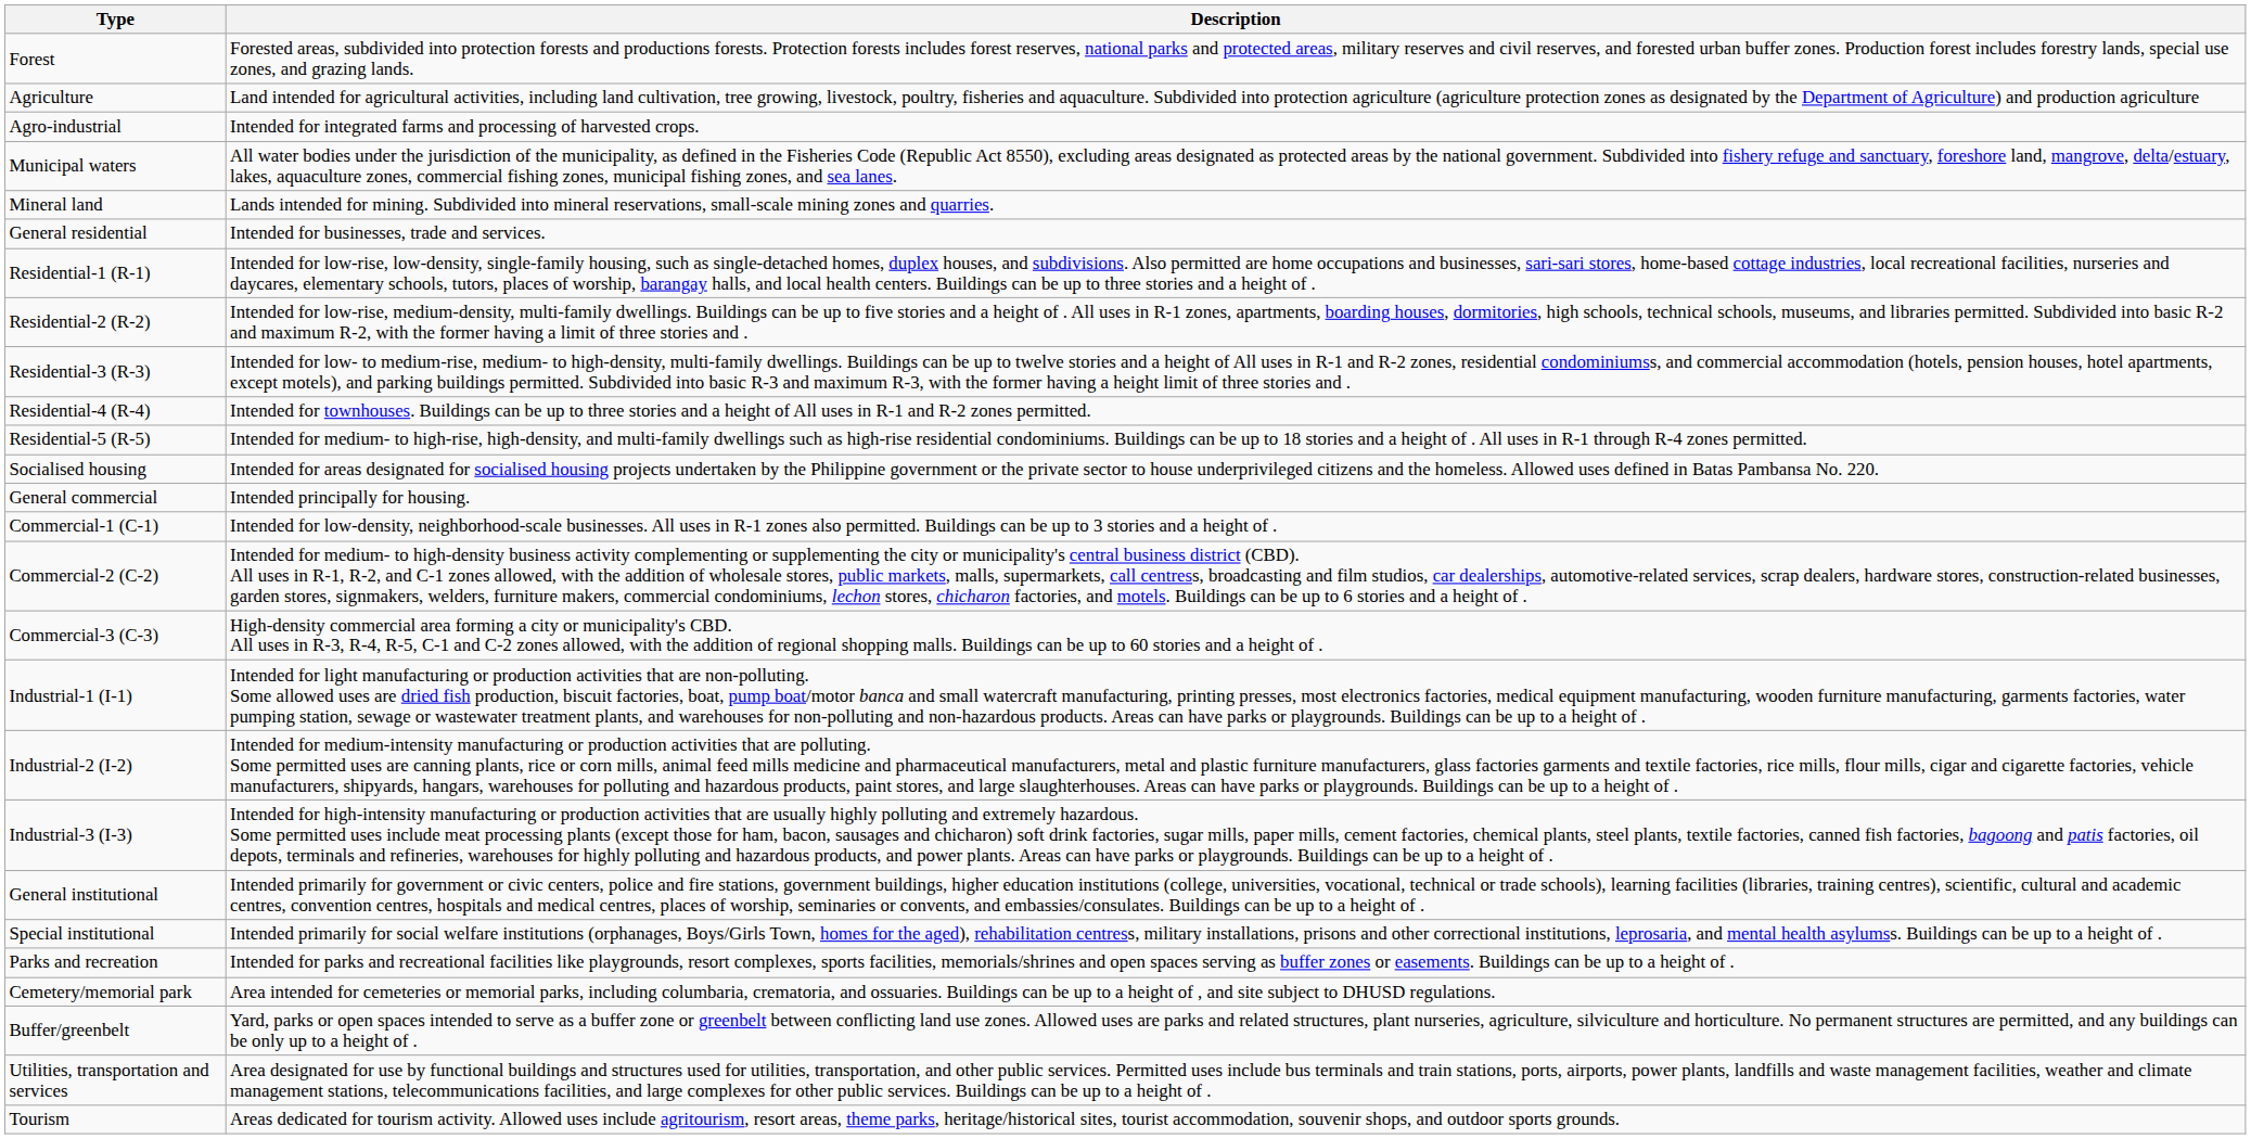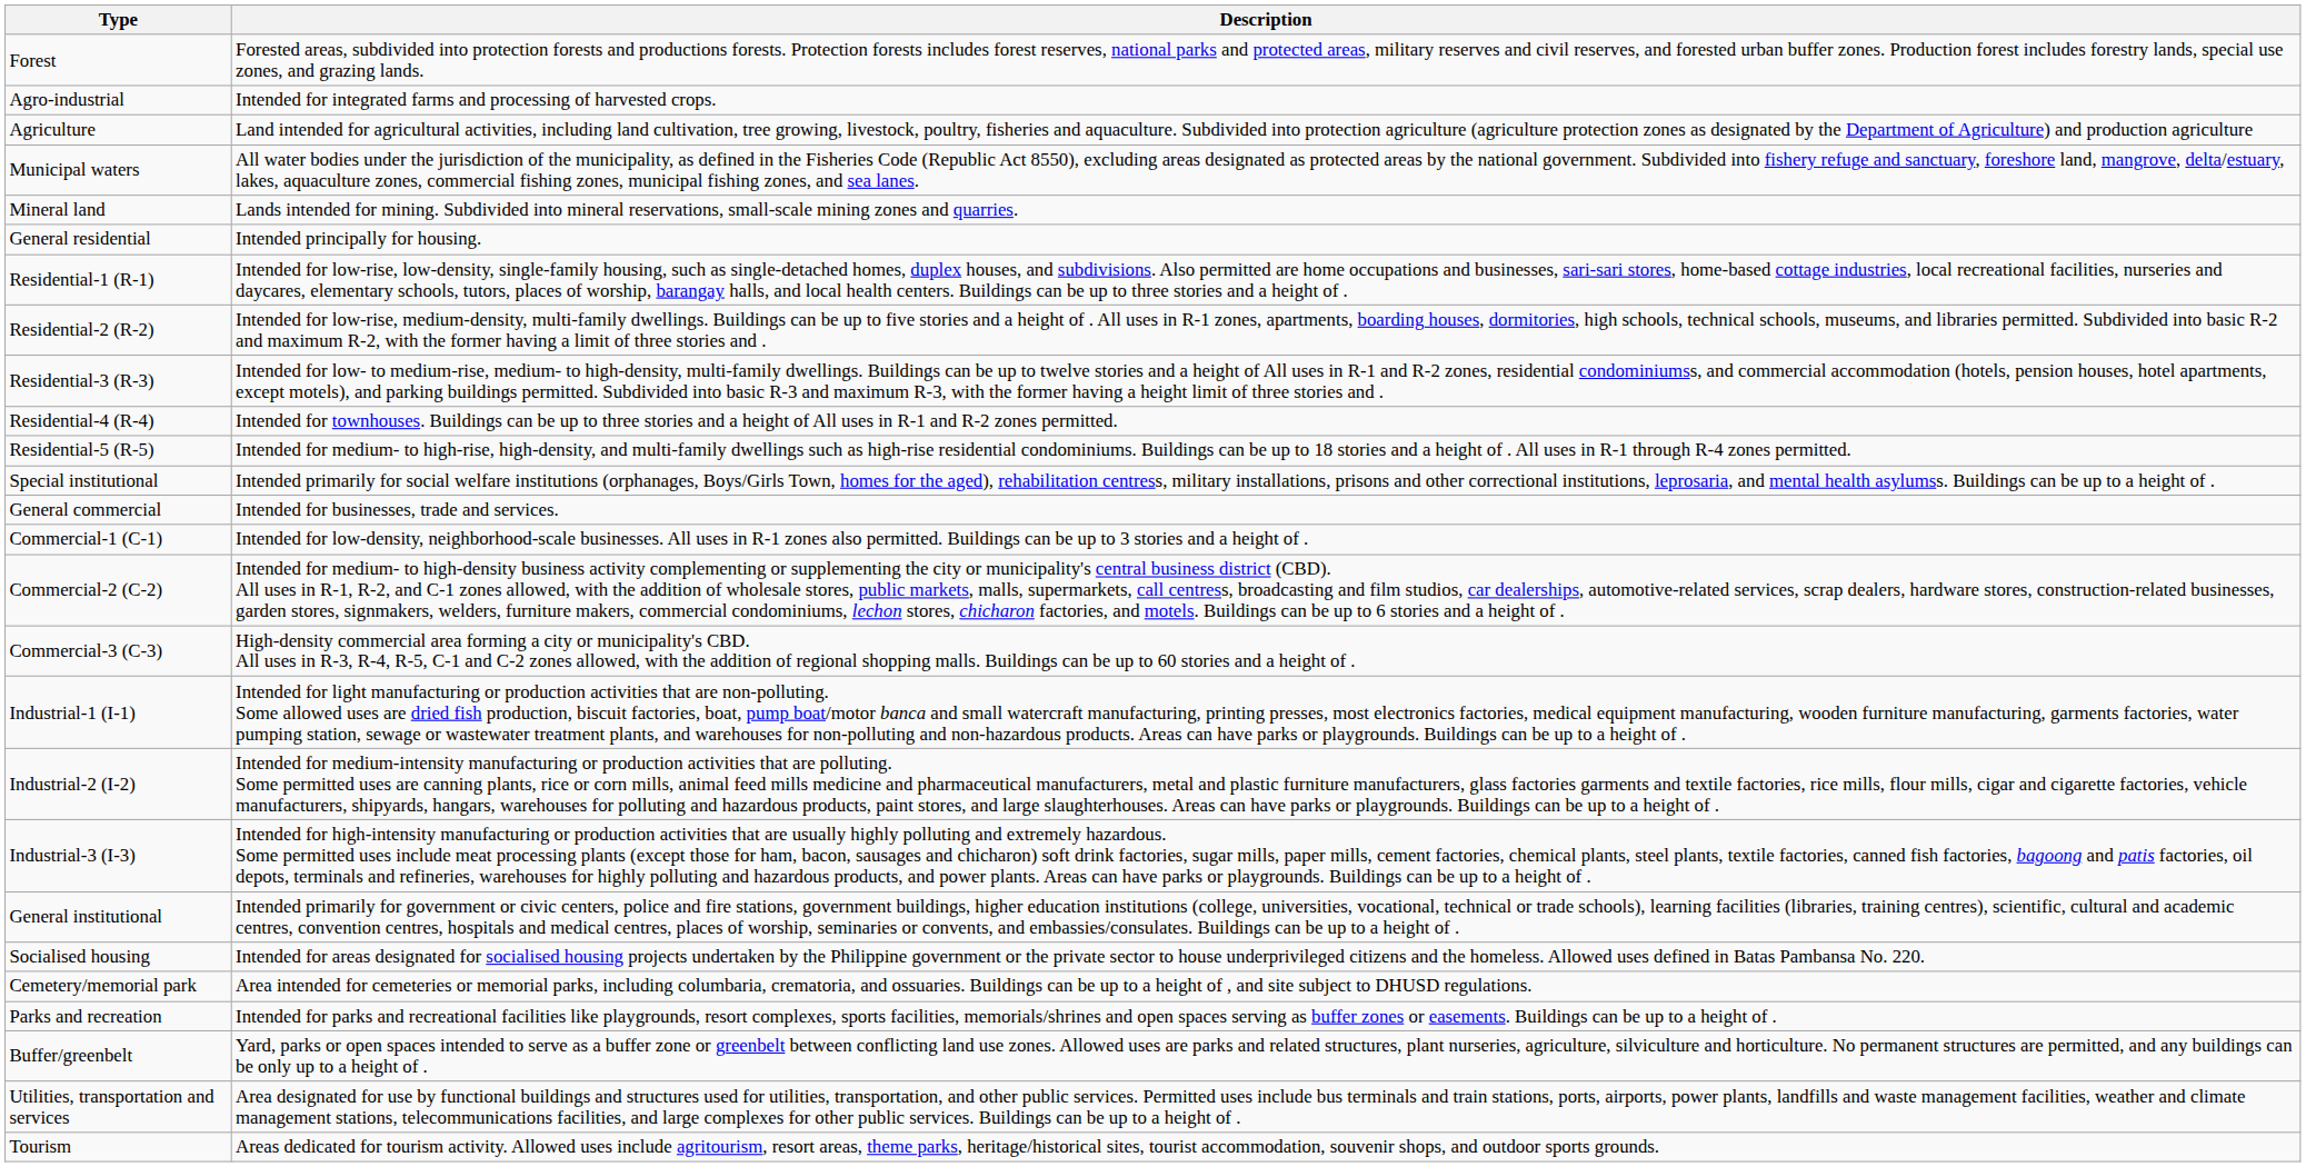rows swapped: Agriculture <-> Agro-industrial
General residential | Description: Intended for businesses, trade and services. -> Intended principally for housing.
rows swapped: Socialised housing <-> Special institutional
General commercial | Description: Intended principally for housing. -> Intended for businesses, trade and services.
rows swapped: Parks and recreation <-> Cemetery/memorial park
